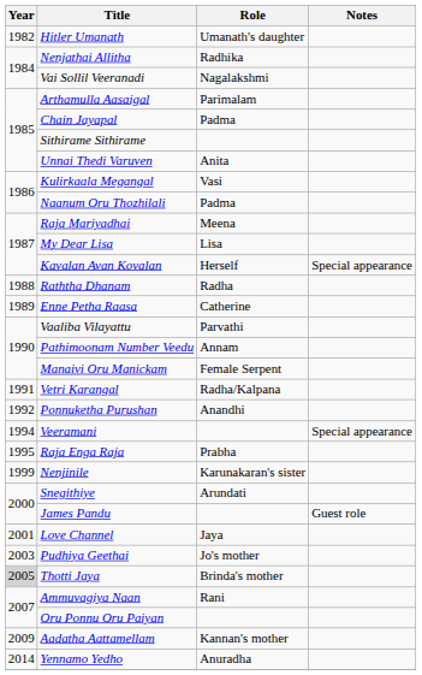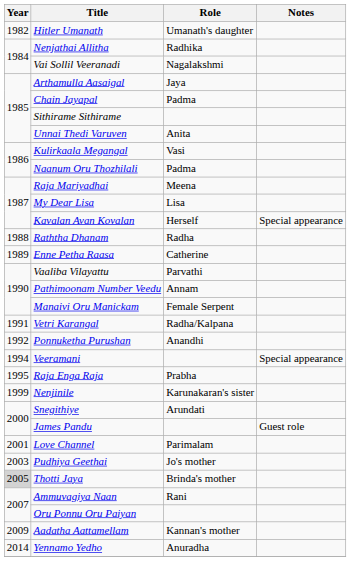Arthamulla Aasaigal | Role: Parimalam -> Jaya
Love Channel | Role: Jaya -> Parimalam
